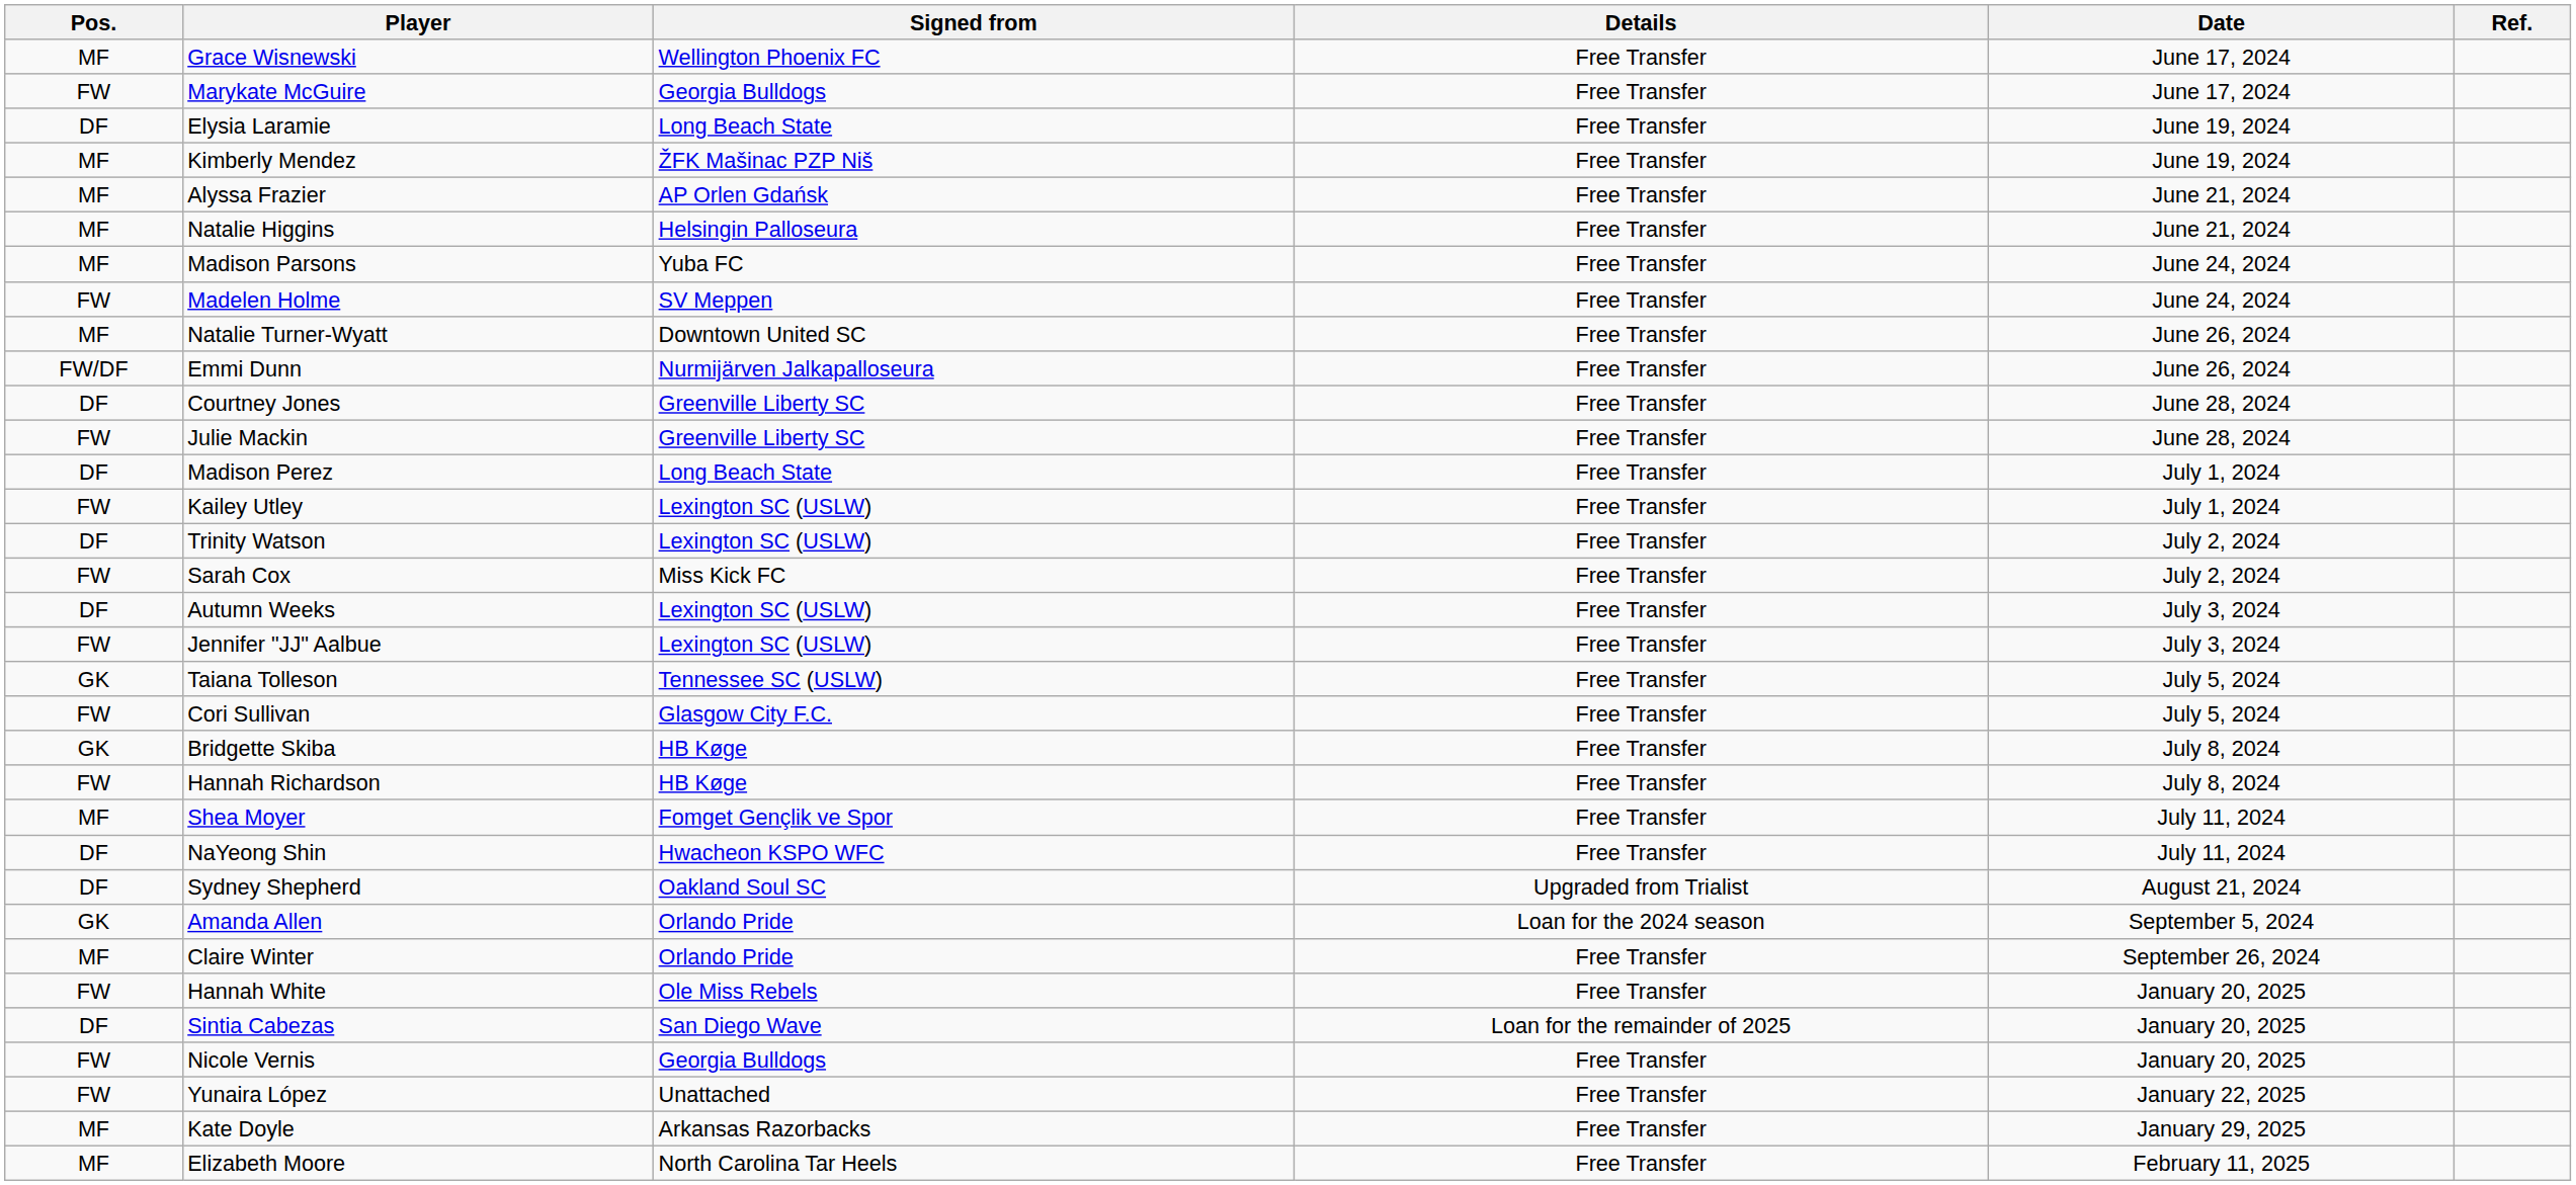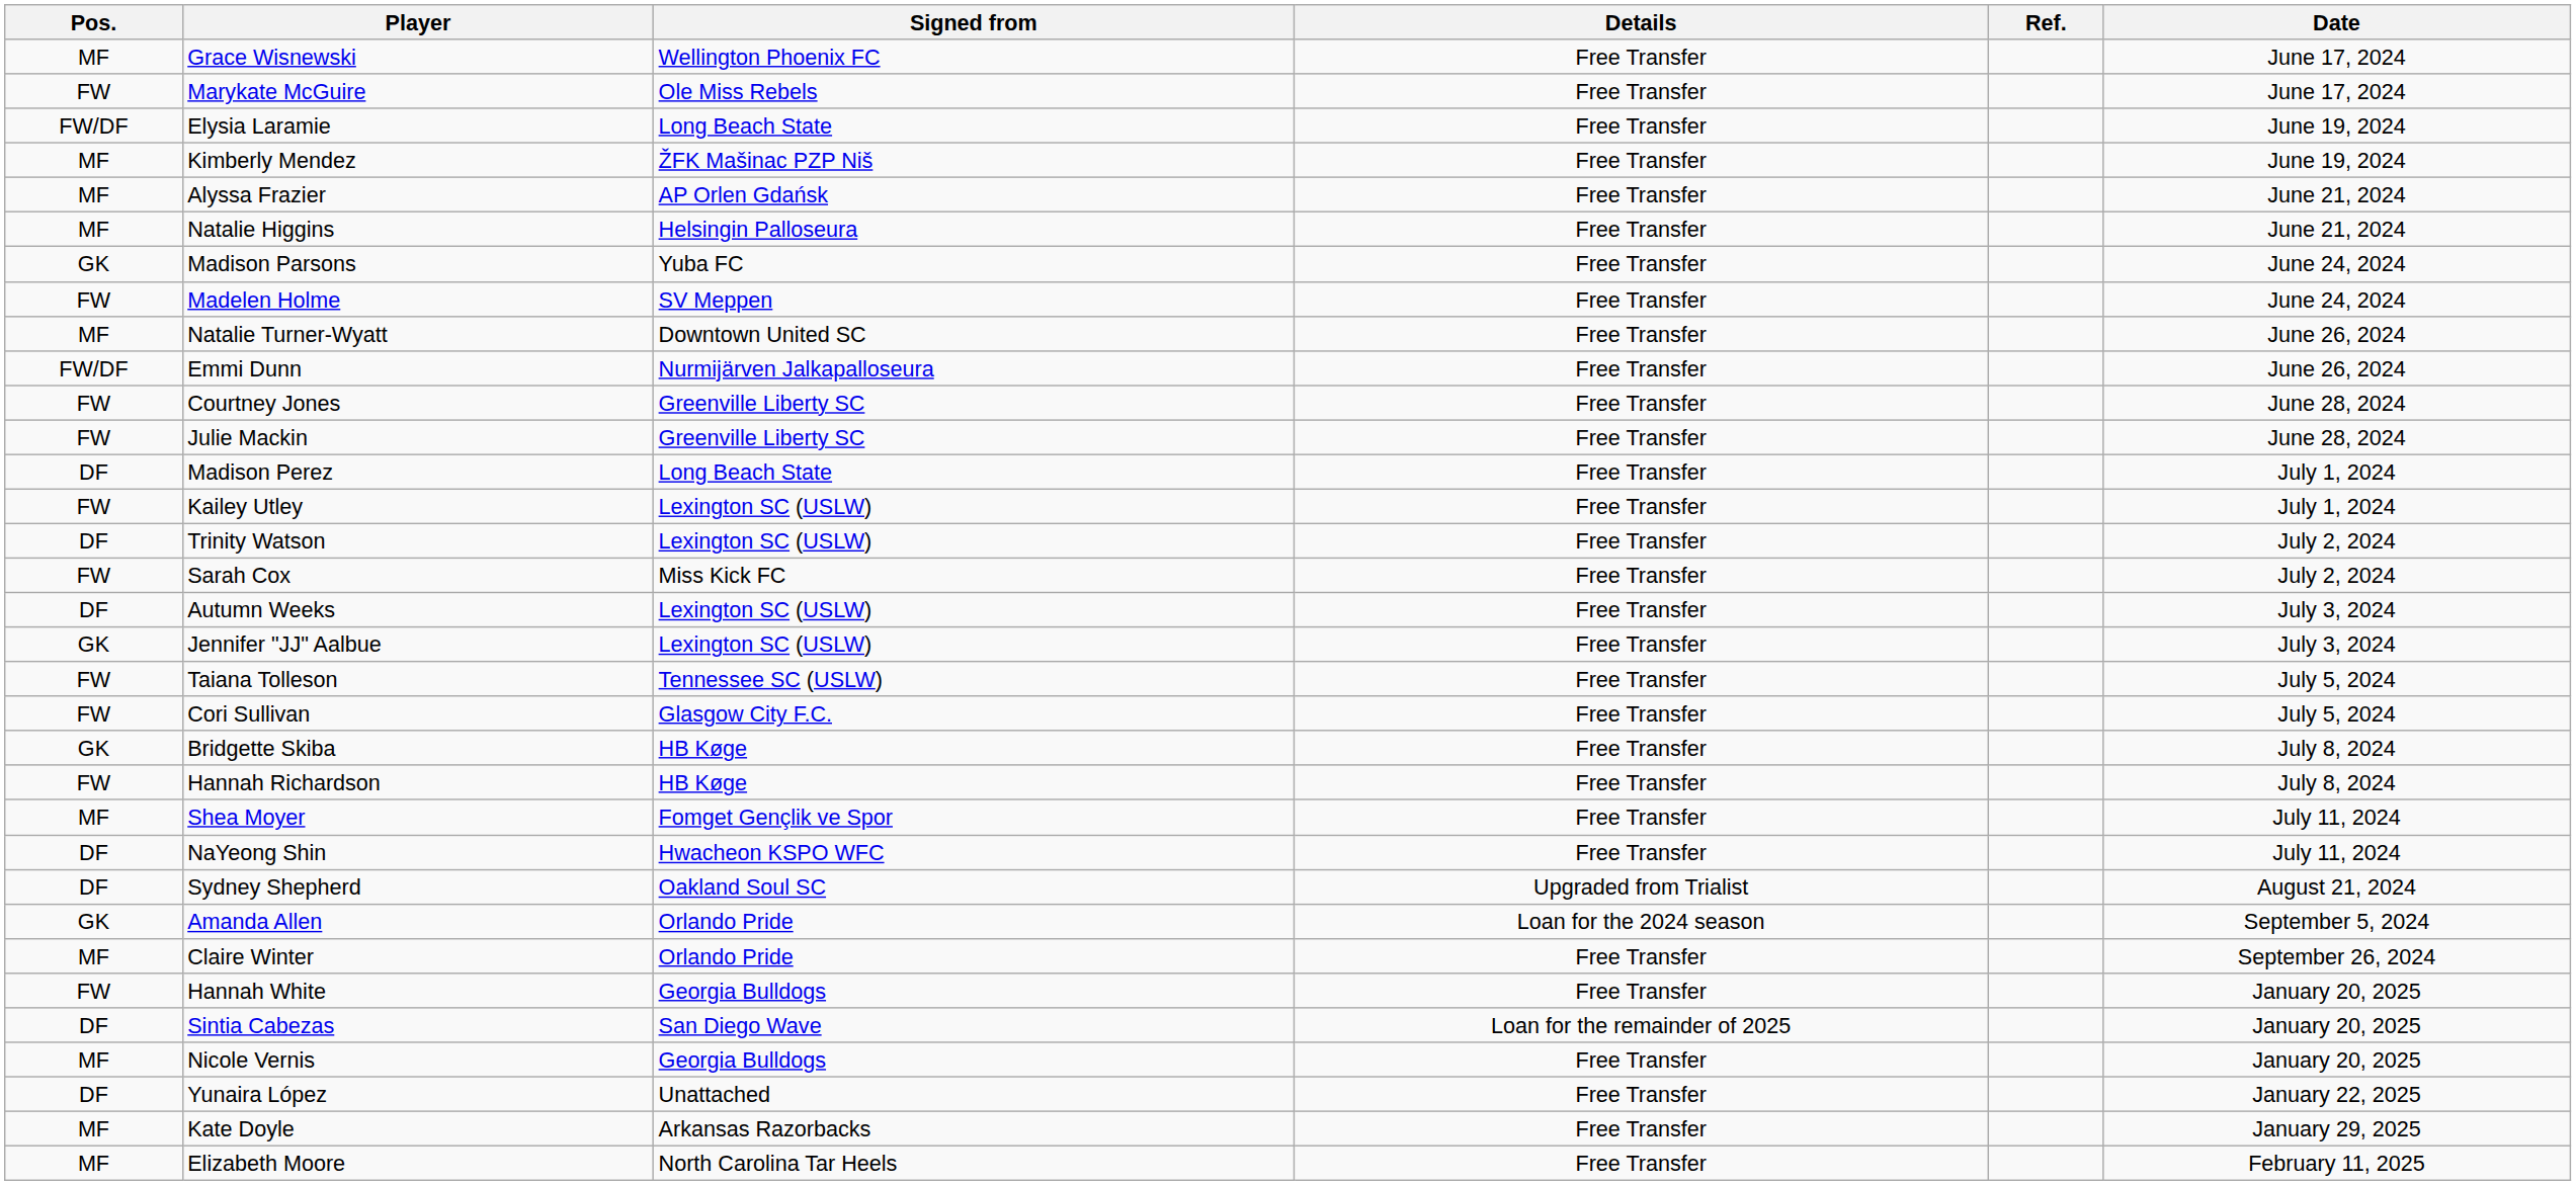columns swapped: Date <-> Ref.
Marykate McGuire | Signed from: Georgia Bulldogs -> Ole Miss Rebels
Elysia Laramie | Pos.: DF -> FW/DF
Madison Parsons | Pos.: MF -> GK
Courtney Jones | Pos.: DF -> FW
Jennifer "JJ" Aalbue | Pos.: FW -> GK
Taiana Tolleson | Pos.: GK -> FW
Hannah White | Signed from: Ole Miss Rebels -> Georgia Bulldogs
Nicole Vernis | Pos.: FW -> MF
Yunaira López | Pos.: FW -> DF
